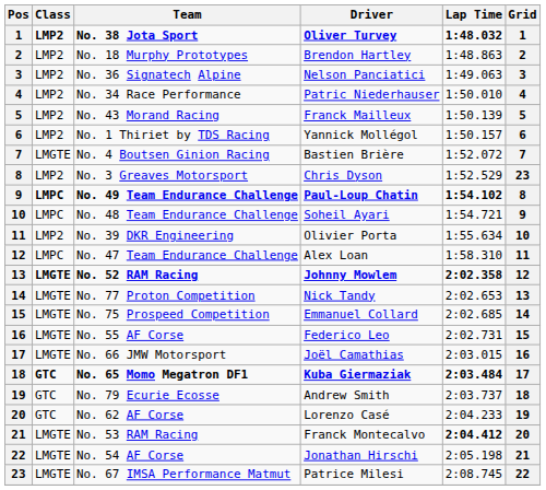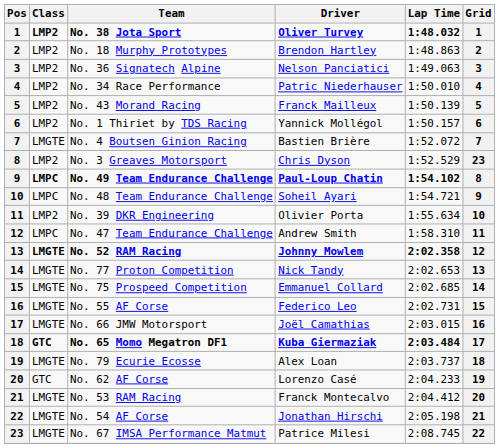No. 47 Team Endurance Challenge | Driver: Alex Loan -> Andrew Smith
No. 79 Ecurie Ecosse | Class: GTC -> LMGTE
No. 79 Ecurie Ecosse | Driver: Andrew Smith -> Alex Loan
No. 53 RAM Racing | Lap Time: bold -> normal
